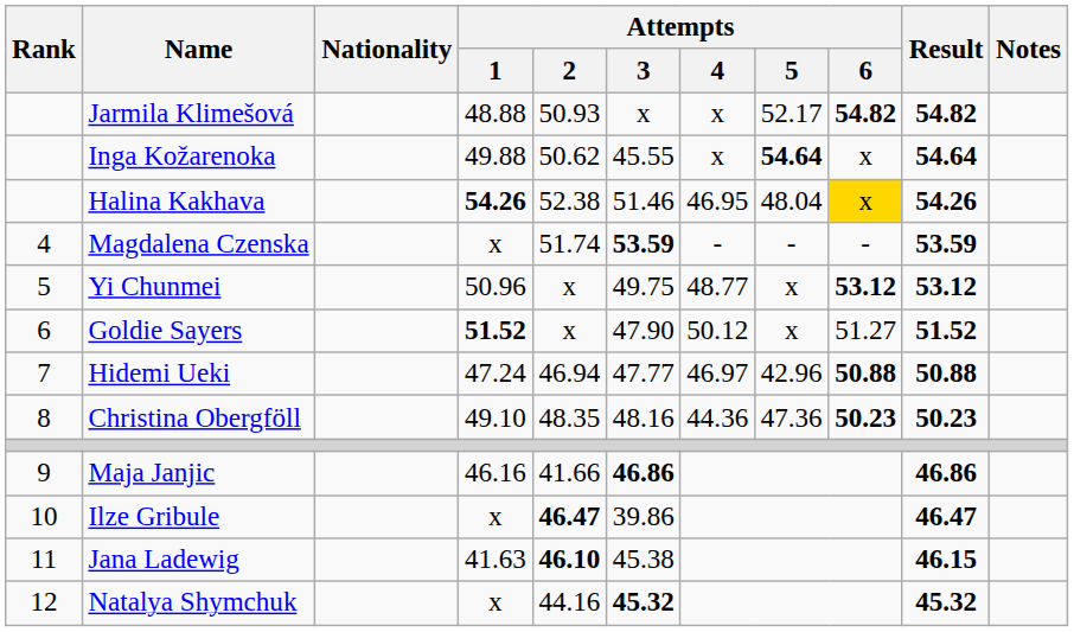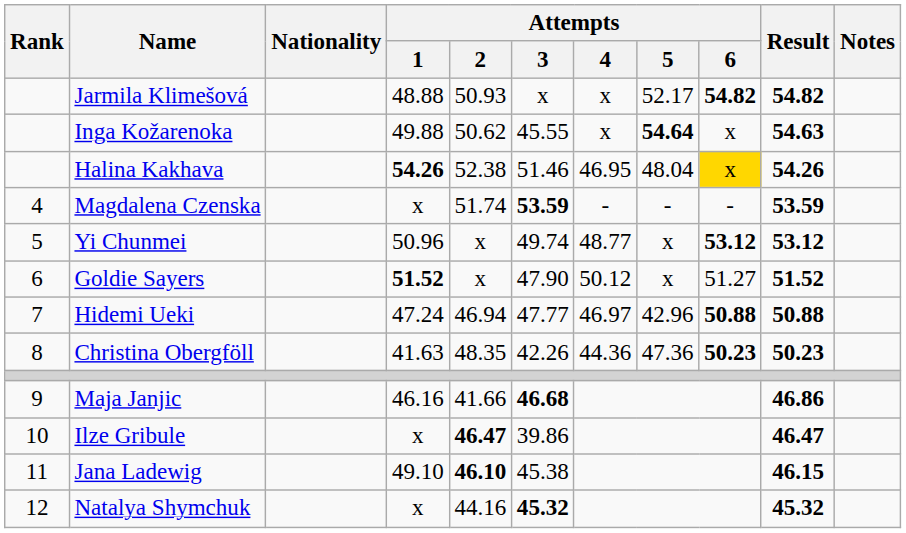Inga Kožarenoka | Result: 54.64 -> 54.63
Yi Chunmei | Attempts / 3: 49.75 -> 49.74
Christina Obergföll | Attempts / 1: 49.10 -> 41.63
Christina Obergföll | Attempts / 3: 48.16 -> 42.26
Maja Janjic | Attempts / 3: 46.86 -> 46.68
Jana Ladewig | Attempts / 1: 41.63 -> 49.10
